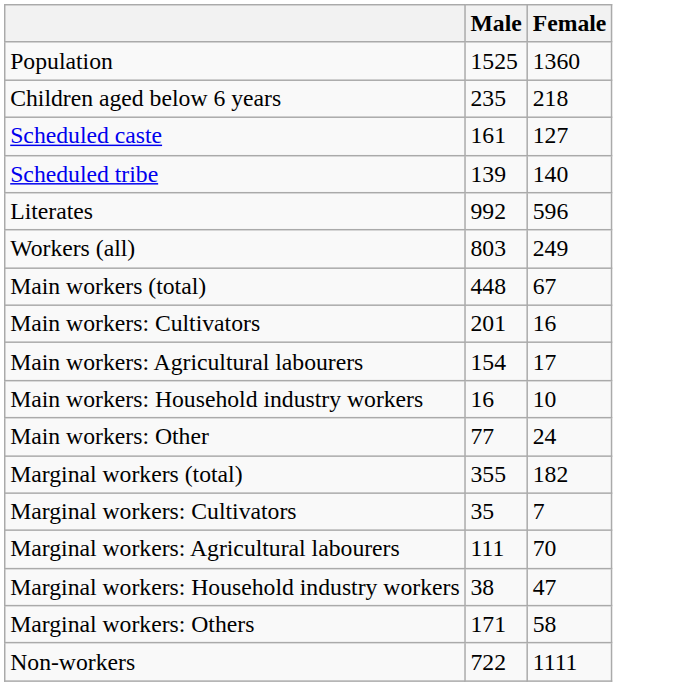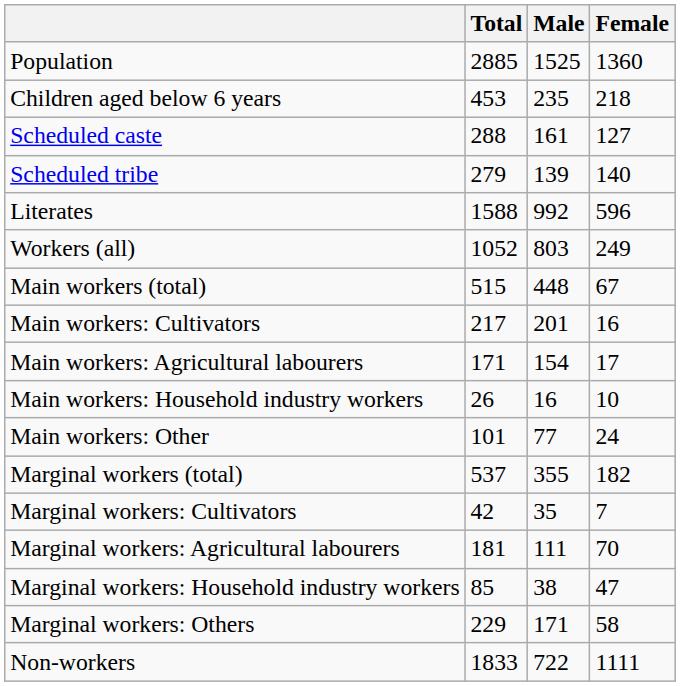+ column: Total | 2885 | 453 | 288 | 279 | 1588 | 1052 | 515 | 217 | 171 | 26 | 101 | 537 | 42 | 181 | 85 | 229 | 1833
